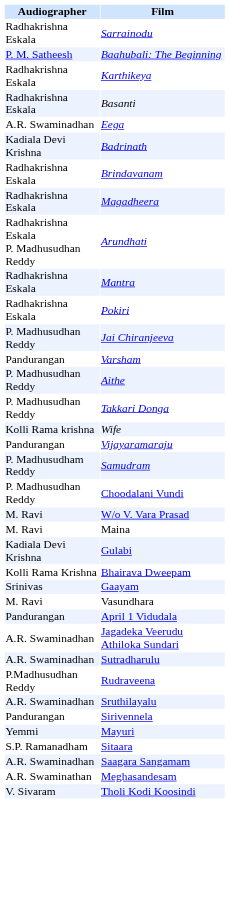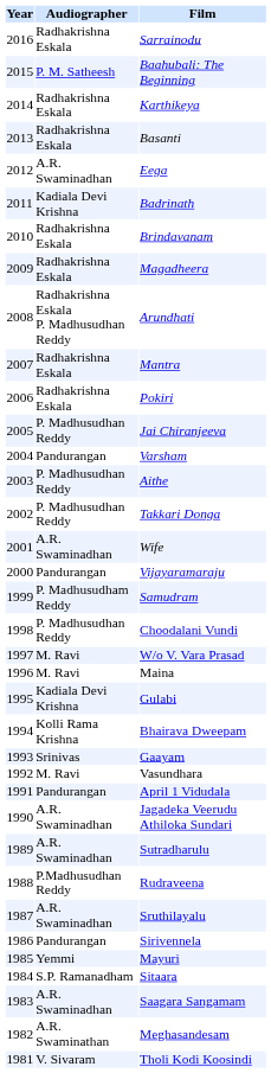+ column: Year | 2016 | 2015 | 2014 | 2013 | 2012 | 2011 | 2010 | 2009 | 2008 | 2007 | 2006 | 2005 | 2004 | 2003 | 2002 | 2001 | 2000 | 1999 | 1998 | 1997 | 1996 | 1995 | 1994 | 1993 | 1992 | 1991 | 1990 | 1989 | 1988 | 1987 | 1986 | 1985 | 1984 | 1983 | 1982 | 1981
Wife | Audiographer: Kolli Rama krishna -> A.R. Swaminadhan
